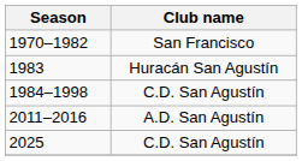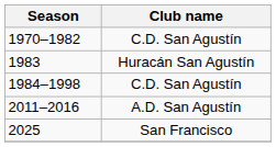1970–1982 | Club name: San Francisco -> C.D. San Agustín
2025 | Club name: C.D. San Agustín -> San Francisco
